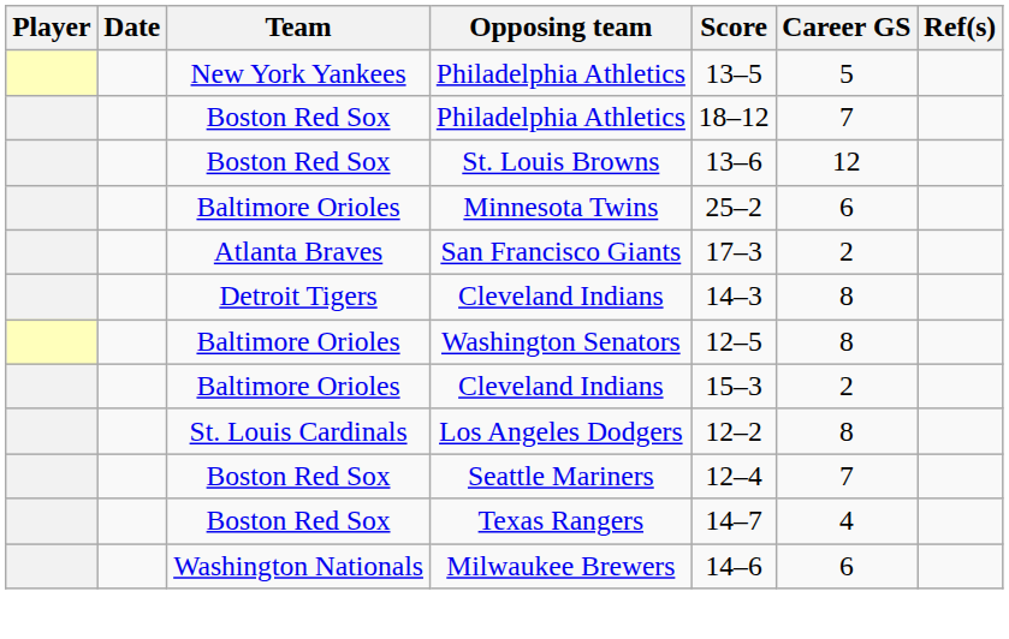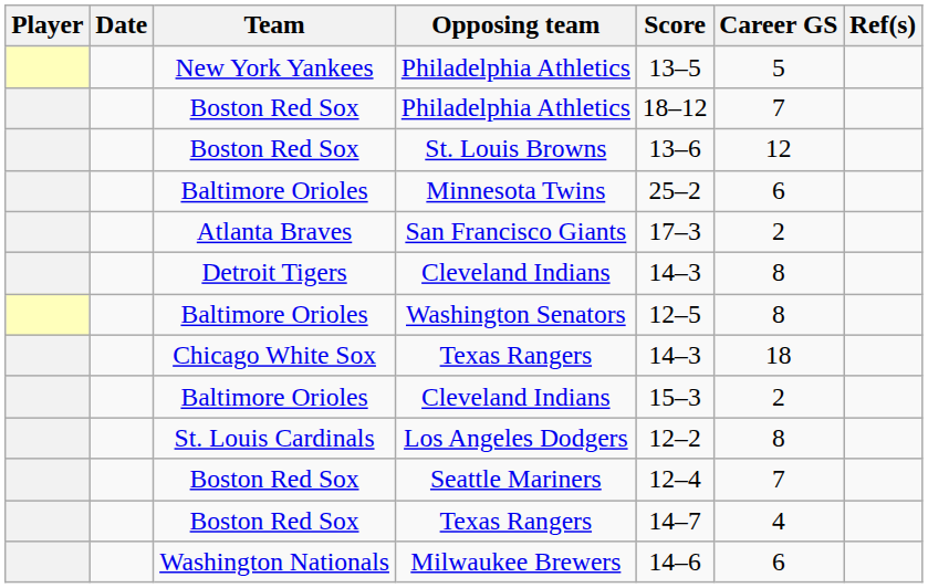+ row: Chicago White Sox | Texas Rangers | 14–3 | 18
